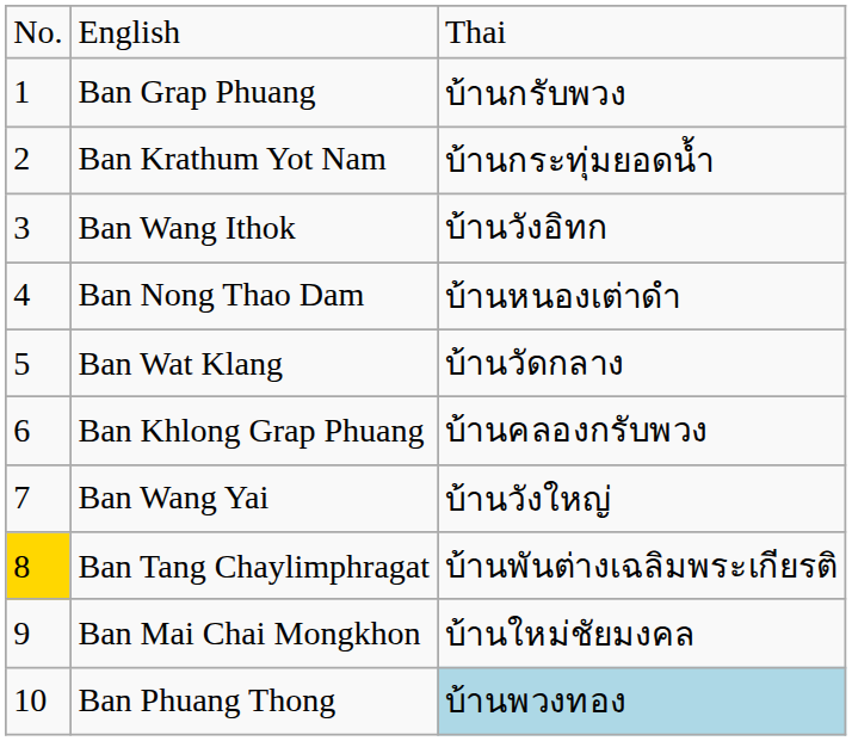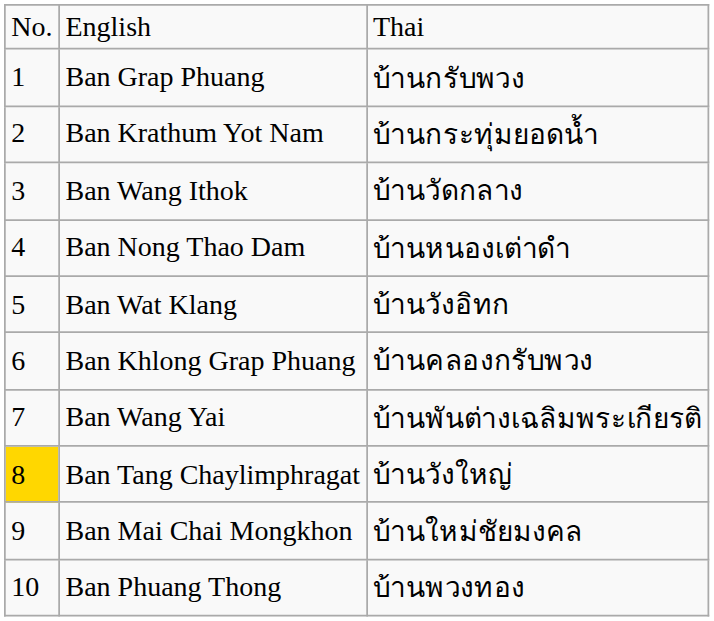Ban Wang Ithok | column 3: บ้านวังอิทก -> บ้านวัดกลาง
Ban Wat Klang | column 3: บ้านวัดกลาง -> บ้านวังอิทก
Ban Wang Yai | column 3: บ้านวังใหญ่ -> บ้านพันต่างเฉลิมพระเกียรติ
Ban Tang Chaylimphragat | column 3: บ้านพันต่างเฉลิมพระเกียรติ -> บ้านวังใหญ่
Ban Phuang Thong | column 3: lightblue background -> no background
